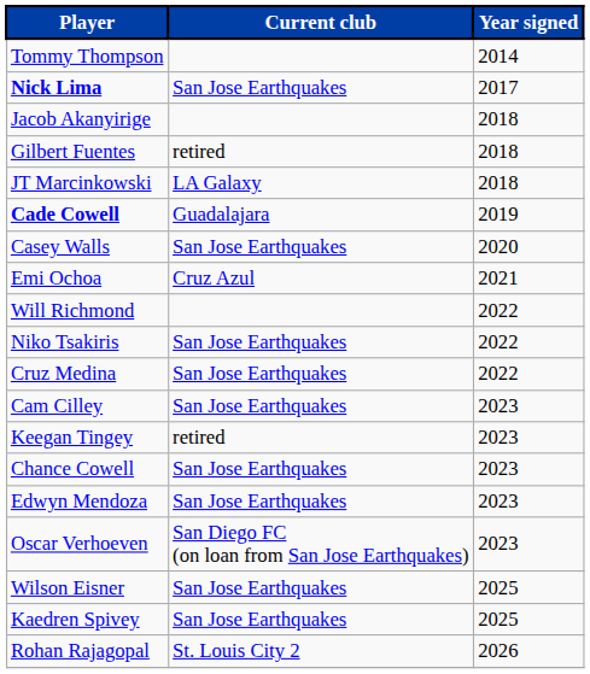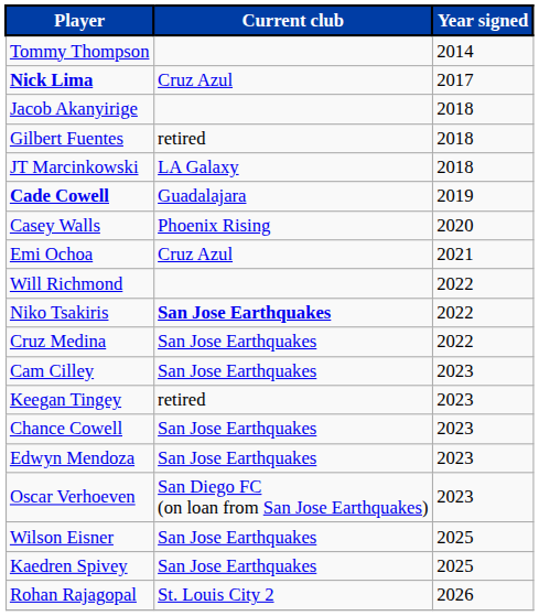Nick Lima | Current club: San Jose Earthquakes -> Cruz Azul
Casey Walls | Current club: San Jose Earthquakes -> Phoenix Rising
Niko Tsakiris | Current club: normal -> bold
